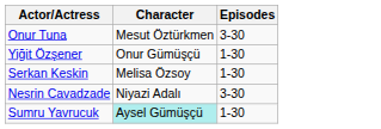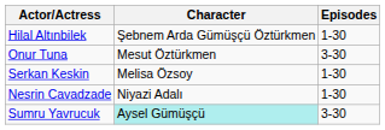+ row: Hilal Altınbilek | Şebnem Arda Gümüşçü Öztürkmen | 1-30
- row: Yiğit Özşener | Onur Gümüşçü | 1-30
Nesrin Cavadzade | Episodes: 3-30 -> 1-30
Sumru Yavrucuk | Episodes: 1-30 -> 3-30
